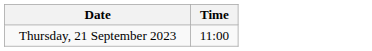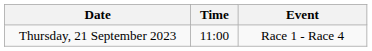+ column: Event | Race 1 - Race 4
